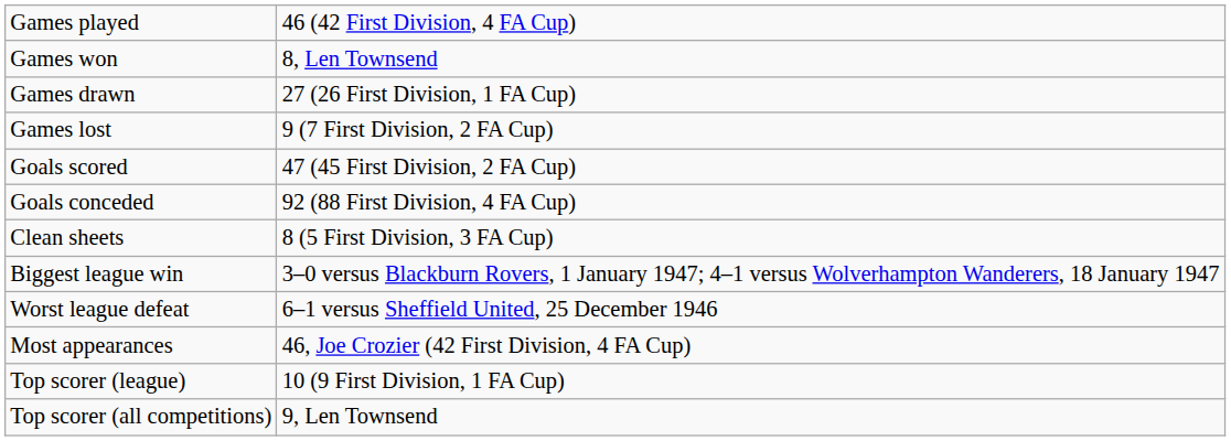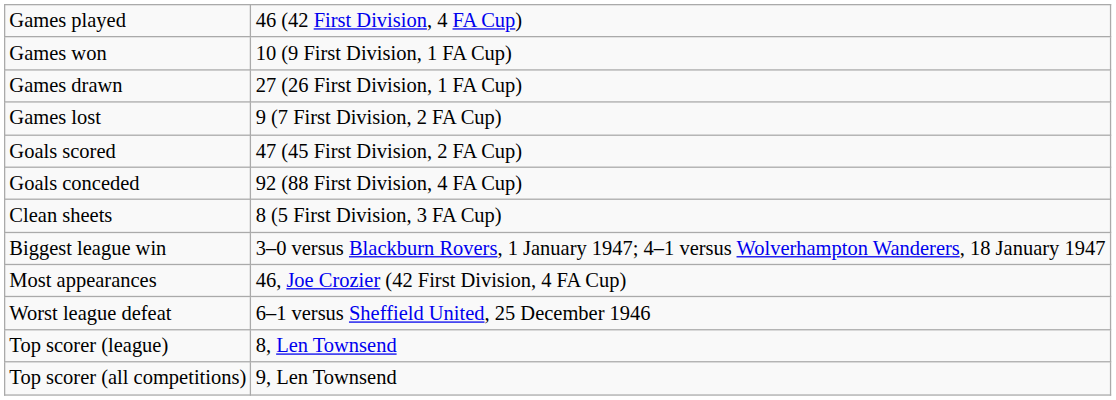Games won | column 2: 8, Len Townsend -> 10 (9 First Division, 1 FA Cup)
rows swapped: Worst league defeat <-> Most appearances
Top scorer (league) | column 2: 10 (9 First Division, 1 FA Cup) -> 8, Len Townsend
